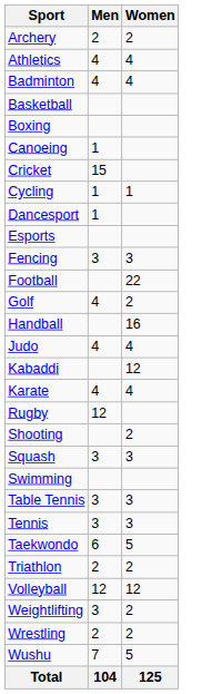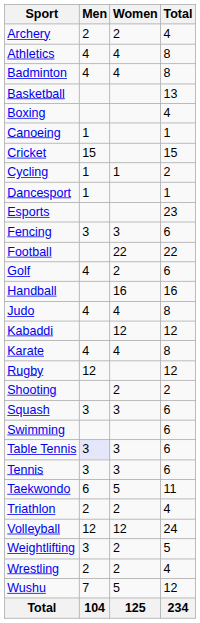+ column: Total | 4 | 8 | 8 | 13 | 4 | 1 | 15 | 2 | 1 | 23 | 6 | 22 | 6 | 16 | 8 | 12 | 8 | 12 | 2 | 6 | 6 | 6 | 6 | 11 | 4 | 24 | 5 | 4 | 12 | 234
Table Tennis | Men: no background -> lavender background
